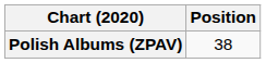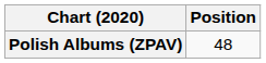Polish Albums (ZPAV) | Position: 38 -> 48
